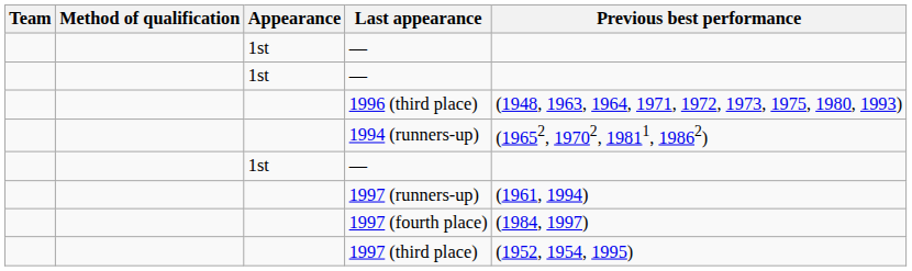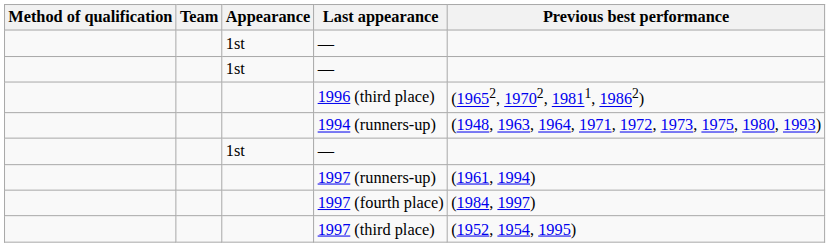columns swapped: Team <-> Method of qualification
1996 (third place) | Previous best performance: (1948, 1963, 1964, 1971, 1972, 1973, 1975, 1980, 1993) -> (19652, 19702, 19811, 19862)
1994 (runners-up) | Previous best performance: (19652, 19702, 19811, 19862) -> (1948, 1963, 1964, 1971, 1972, 1973, 1975, 1980, 1993)
